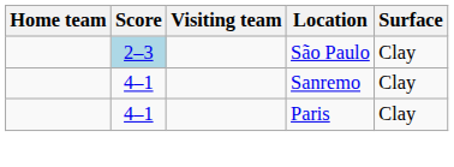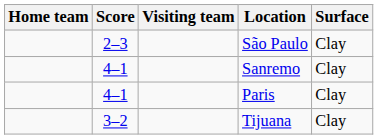São Paulo | Score: lightblue background -> no background
+ row: 3–2 | Tijuana | Clay
